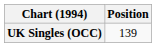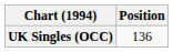UK Singles (OCC) | Position: 139 -> 136
